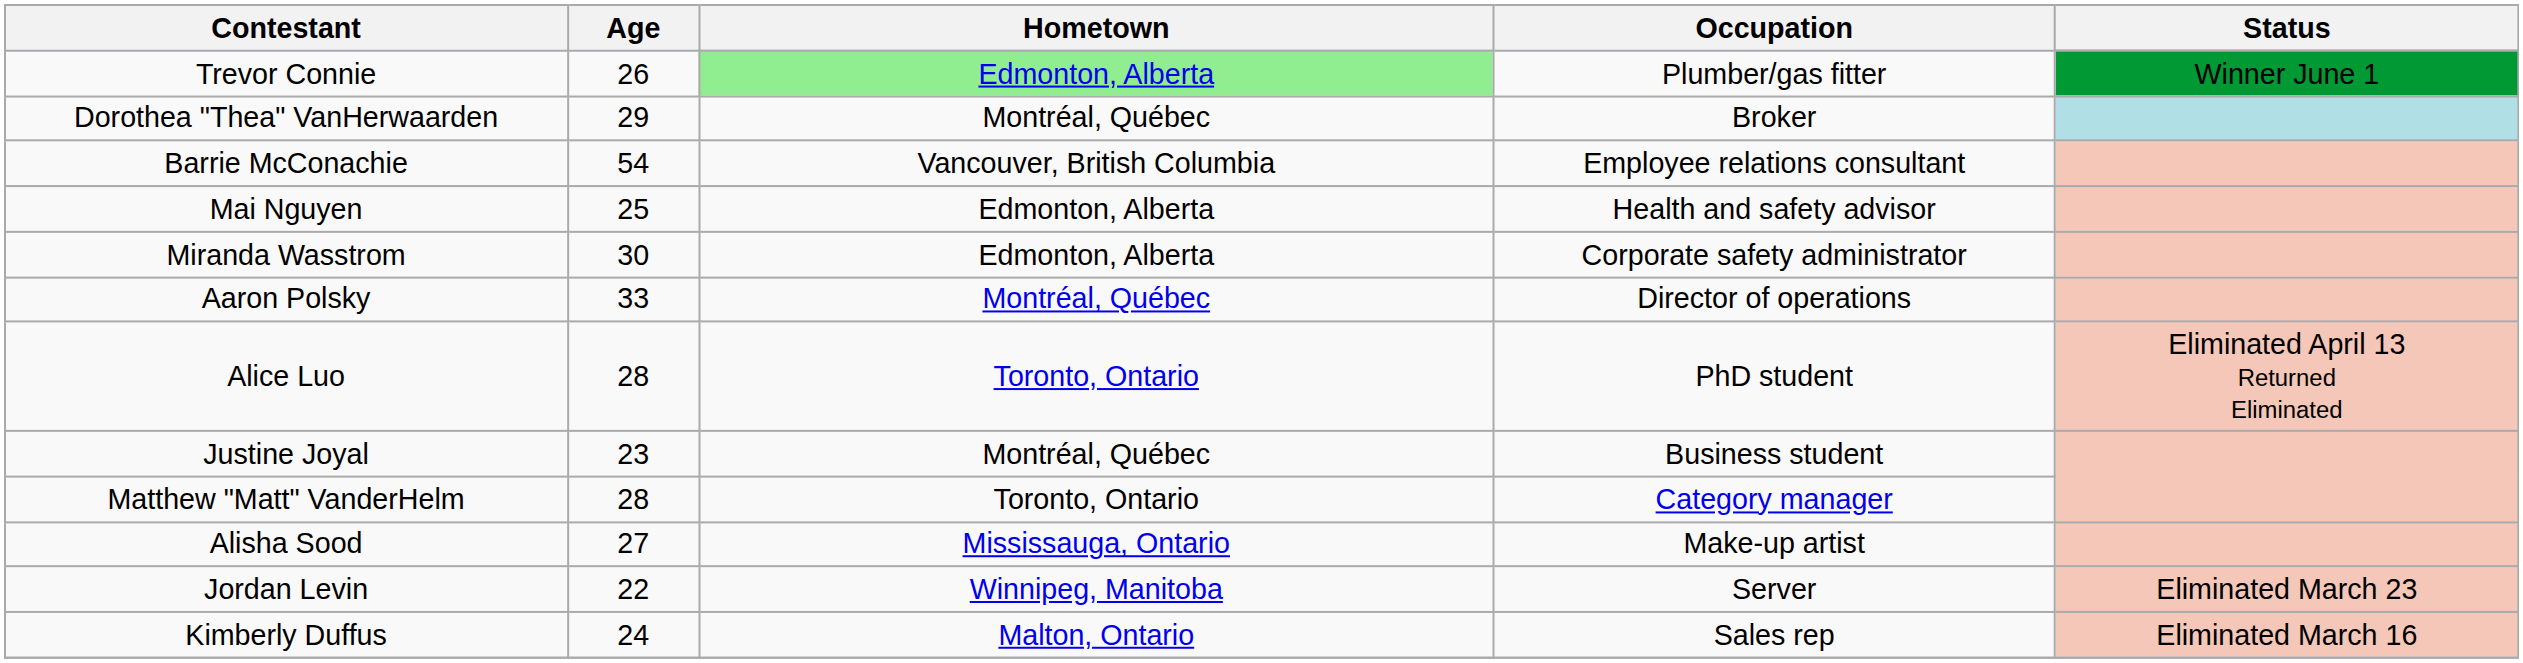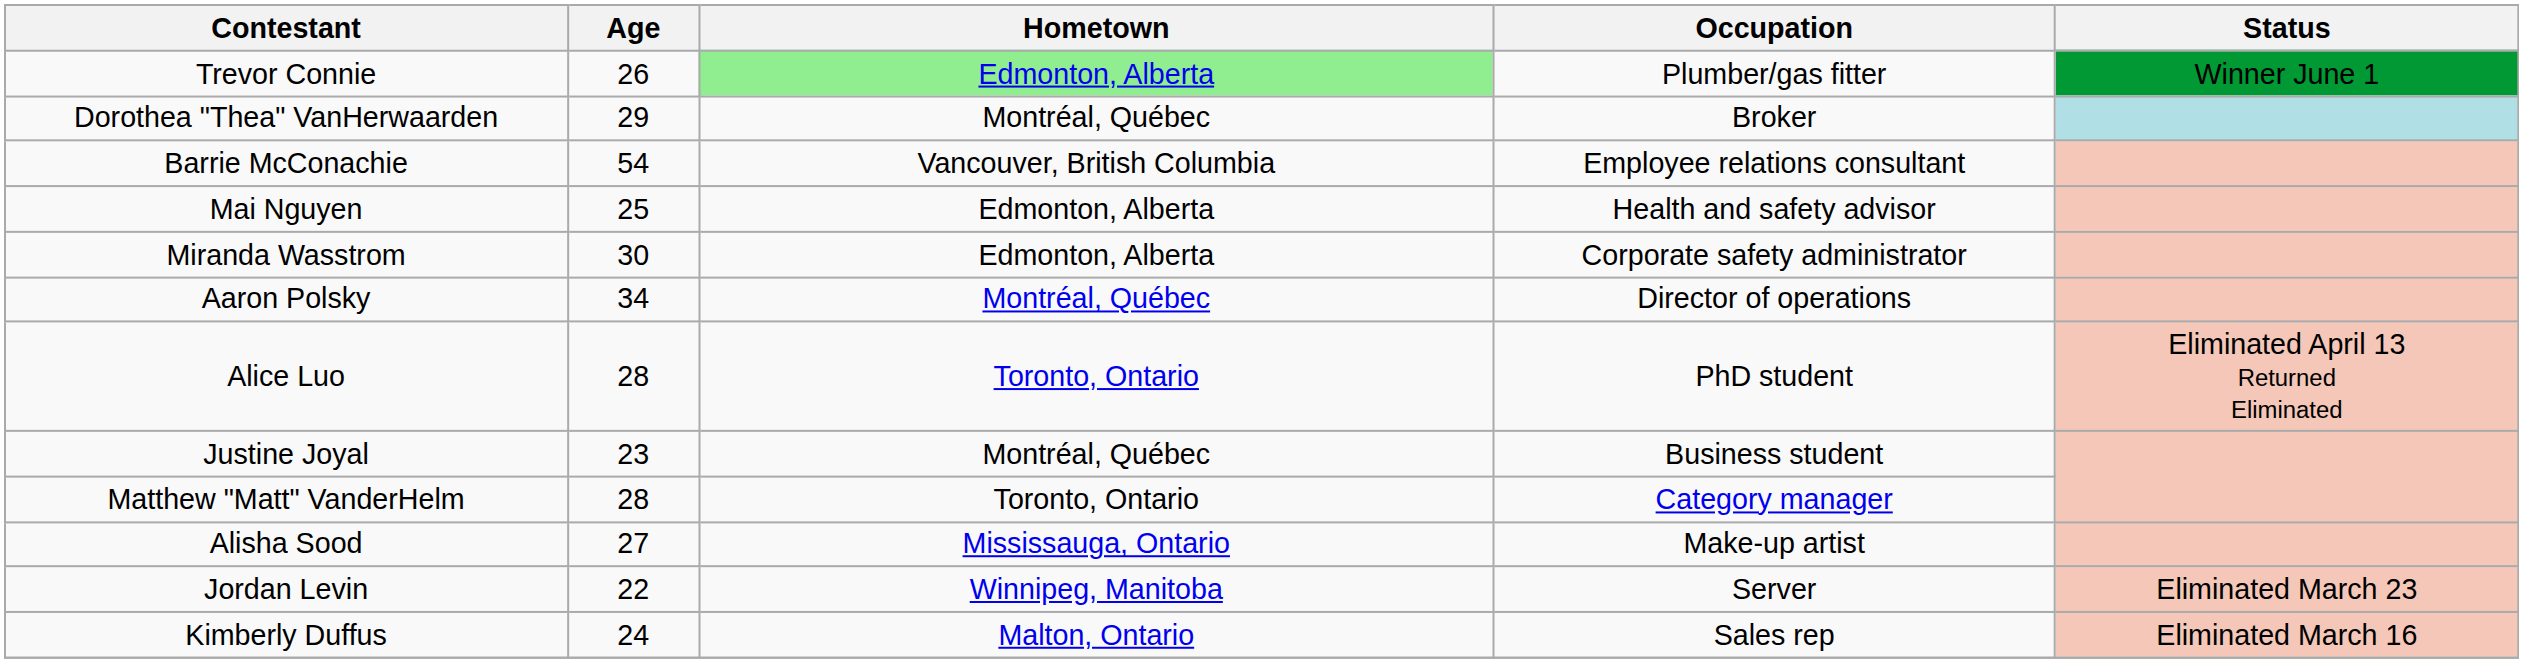Aaron Polsky | Age: 33 -> 34
